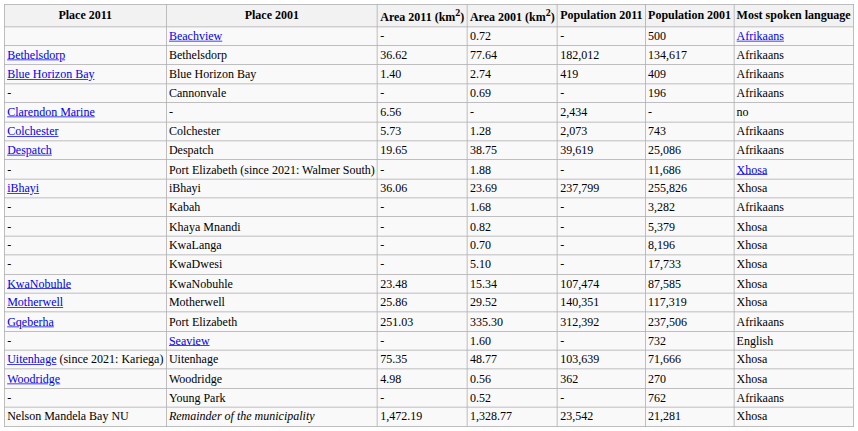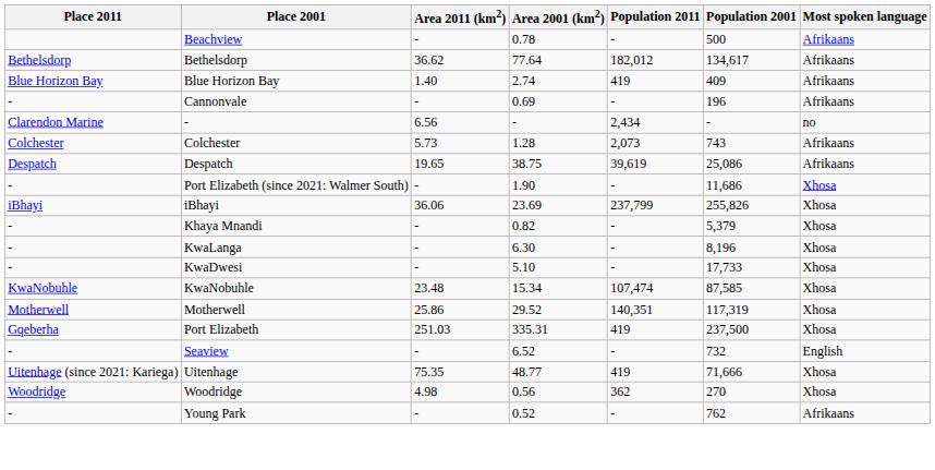Beachview | Area 2001 (km2): 0.72 -> 0.78
Port Elizabeth (since 2021: Walmer South) | Area 2001 (km2): 1.88 -> 1.90
- row: - | Kabah | - | 1.68 | - | 3,282 | Afrikaans
KwaLanga | Area 2001 (km2): 0.70 -> 6.30
Port Elizabeth | Area 2001 (km2): 335.30 -> 335.31
Port Elizabeth | Population 2011: 312,392 -> 419
Port Elizabeth | Population 2001: 237,506 -> 237,500
Port Elizabeth | Most spoken language: Afrikaans -> Xhosa
Seaview | Area 2001 (km2): 1.60 -> 6.52
Uitenhage | Population 2011: 103,639 -> 419
- row: Nelson Mandela Bay NU | Remainder of the municipality | 1,472.19 | 1,328.77 | 23,542 | 21,281 | Xhosa
